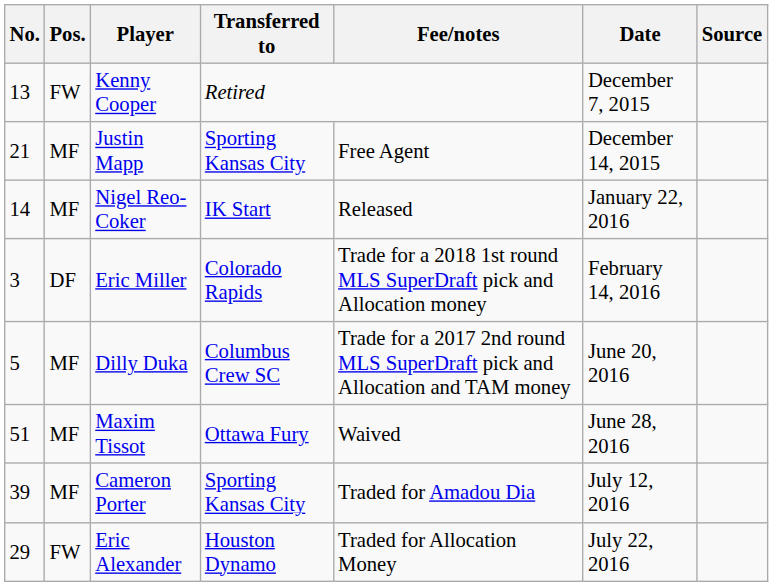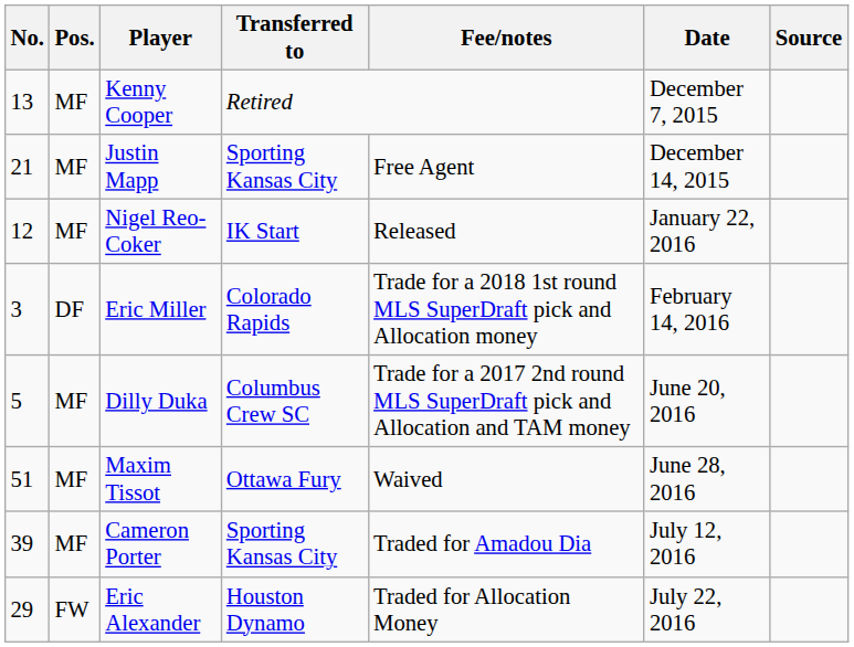Kenny Cooper | Pos.: FW -> MF
Nigel Reo-Coker | No.: 14 -> 12
